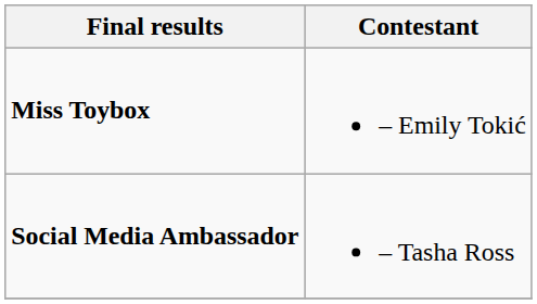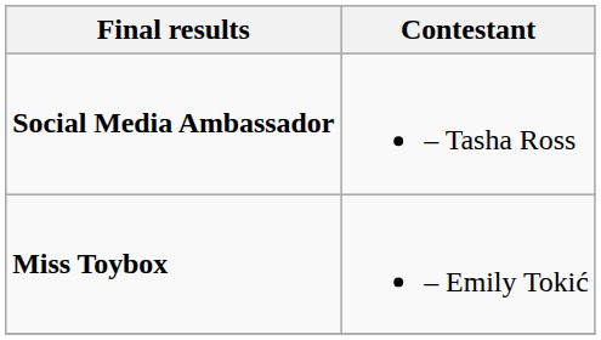rows swapped: Miss Toybox <-> Social Media Ambassador
